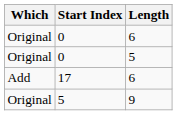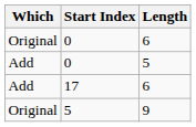0 / 5 | Which: Original -> Add
